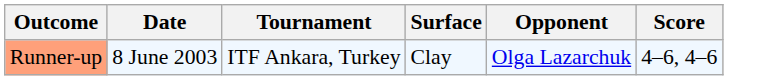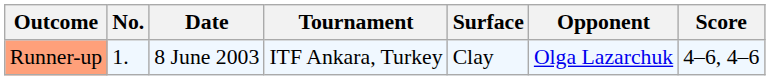+ column: No. | 1.
